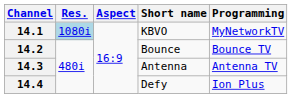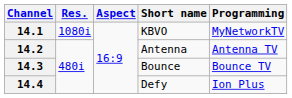14.1 | Res.: lightblue background -> no background
14.2 | Short name: Bounce -> Antenna
14.2 | Programming: Bounce TV -> Antenna TV
14.3 | Short name: Antenna -> Bounce
14.3 | Programming: Antenna TV -> Bounce TV
